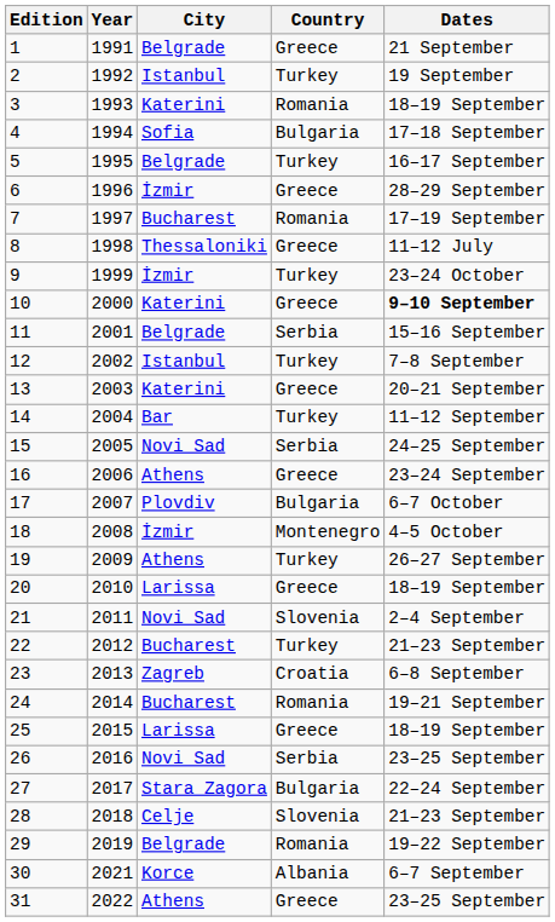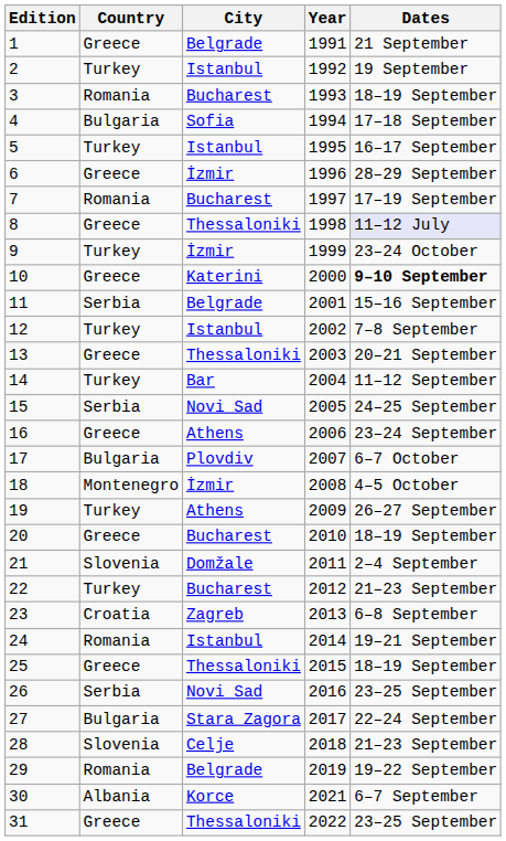columns swapped: Year <-> Country
3 | City: Katerini -> Bucharest
5 | City: Belgrade -> Istanbul
8 | Dates: no background -> lavender background
13 | City: Katerini -> Thessaloniki
20 | City: Larissa -> Bucharest
21 | City: Novi Sad -> Domžale
24 | City: Bucharest -> Istanbul
25 | City: Larissa -> Thessaloniki
31 | City: Athens -> Thessaloniki
